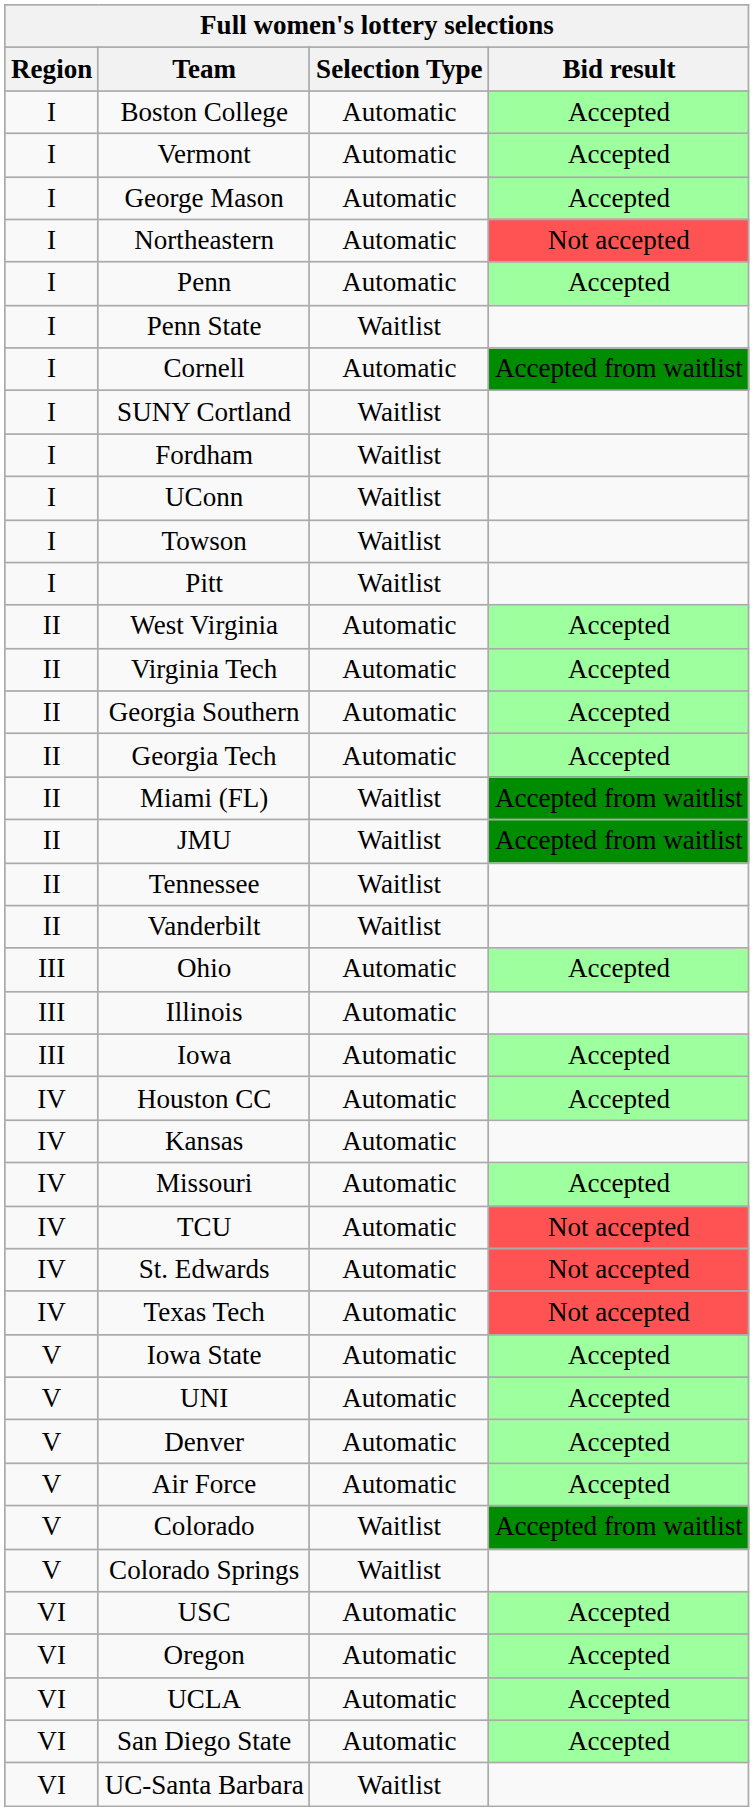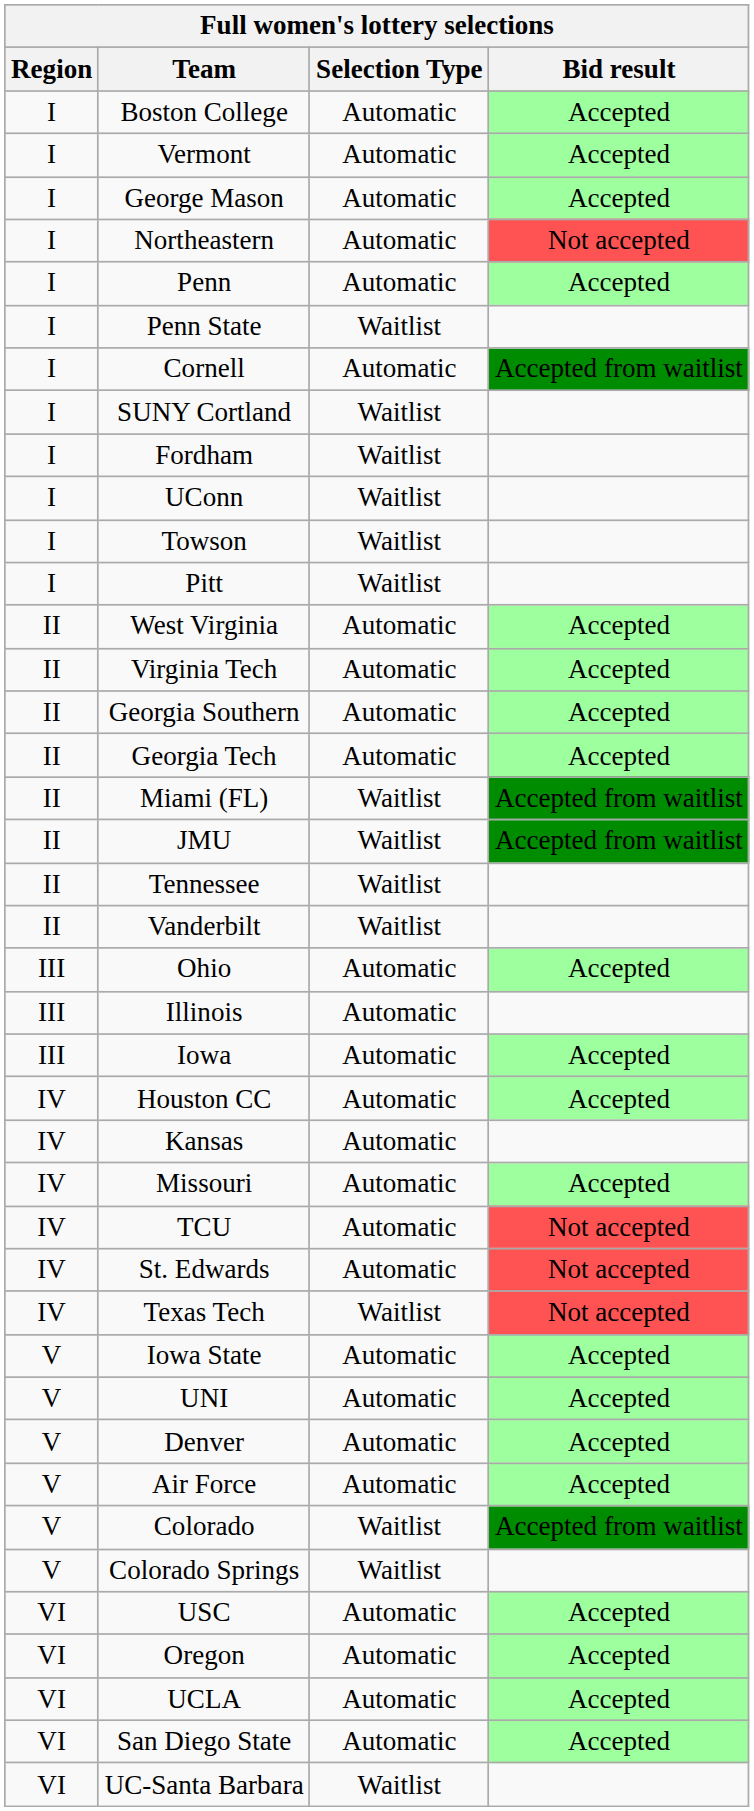Texas Tech | Selection Type: Automatic -> Waitlist
